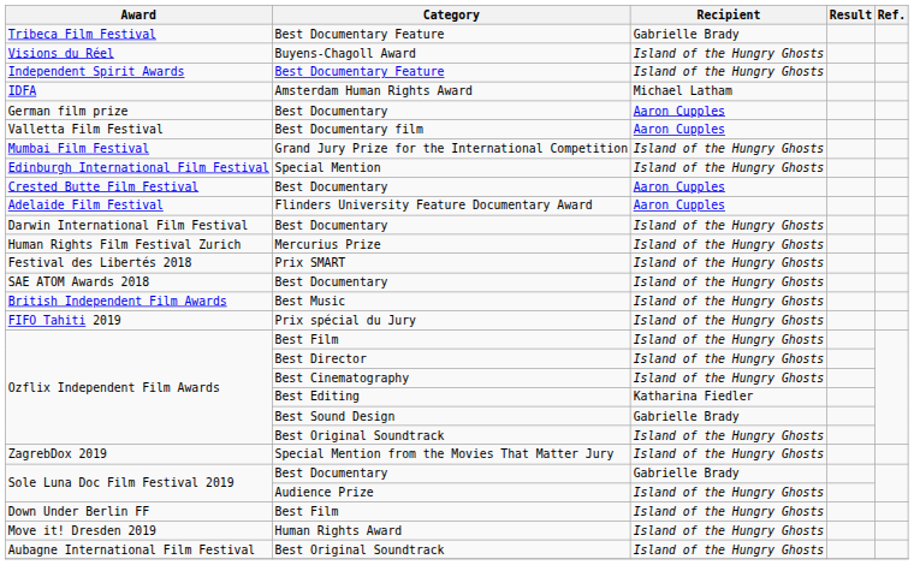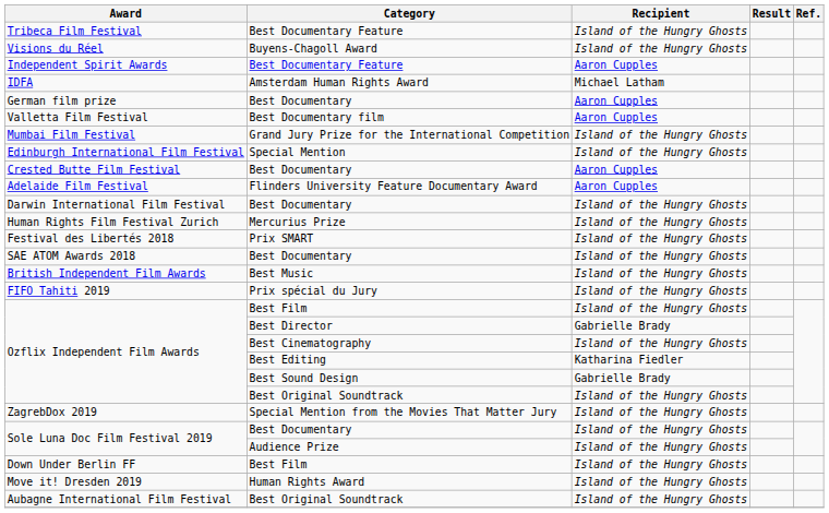Tribeca Film Festival | Recipient: Gabrielle Brady -> Island of the Hungry Ghosts
Independent Spirit Awards | Recipient: Island of the Hungry Ghosts -> Aaron Cupples
Ozflix Independent Film Awards / Best Director | Recipient: Island of the Hungry Ghosts -> Gabrielle Brady
Sole Luna Doc Film Festival 2019 / Best Documentary | Recipient: Gabrielle Brady -> Island of the Hungry Ghosts
